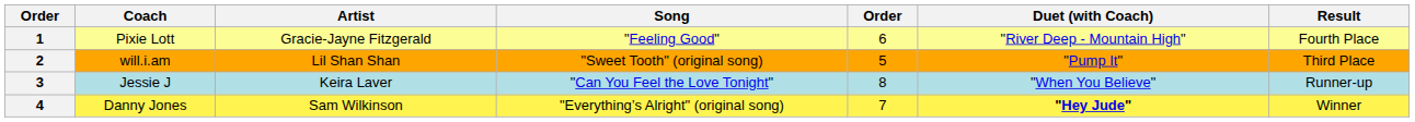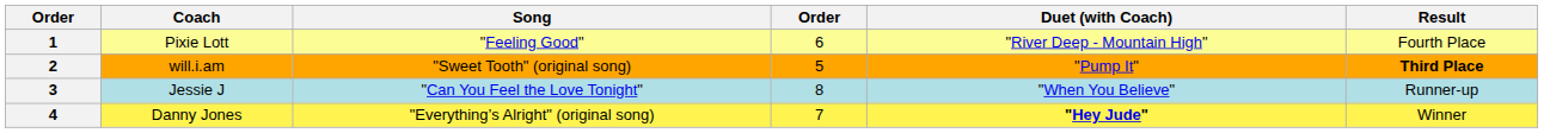- column: Artist | Gracie-Jayne Fitzgerald | Lil Shan Shan | Keira Laver | Sam Wilkinson
2 | Result: normal -> bold
